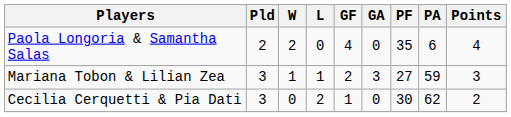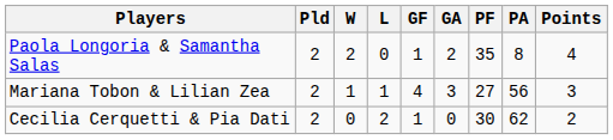Paola Longoria & Samantha Salas | GF: 4 -> 1
Paola Longoria & Samantha Salas | GA: 0 -> 2
Paola Longoria & Samantha Salas | PA: 6 -> 8
Mariana Tobon & Lilian Zea | Pld: 3 -> 2
Mariana Tobon & Lilian Zea | GF: 2 -> 4
Mariana Tobon & Lilian Zea | PA: 59 -> 56
Cecilia Cerquetti & Pia Dati | Pld: 3 -> 2
